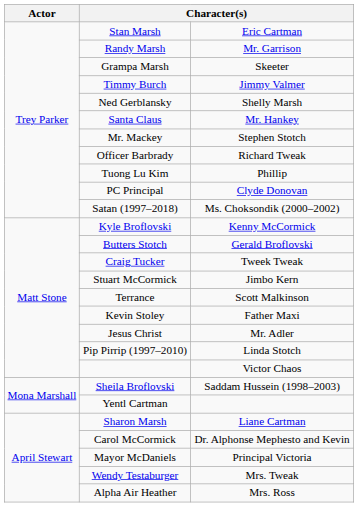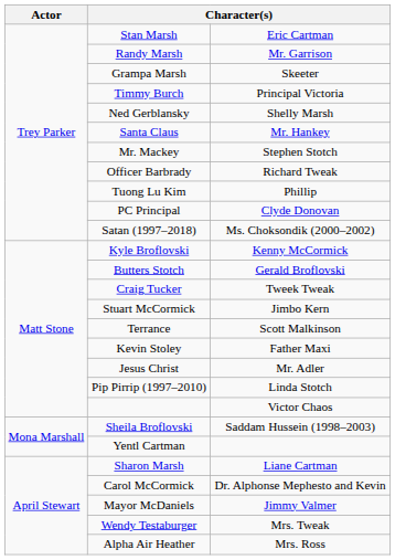Timmy Burch | column 3: Jimmy Valmer -> Principal Victoria
Mayor McDaniels | column 3: Principal Victoria -> Jimmy Valmer
